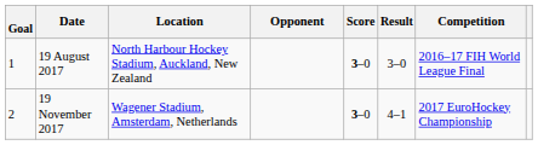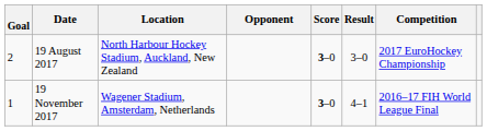19 August 2017 | Goal: 1 -> 2
19 August 2017 | Competition: 2016–17 FIH World League Final -> 2017 EuroHockey Championship
19 November 2017 | Goal: 2 -> 1
19 November 2017 | Competition: 2017 EuroHockey Championship -> 2016–17 FIH World League Final
